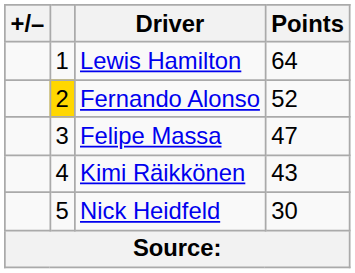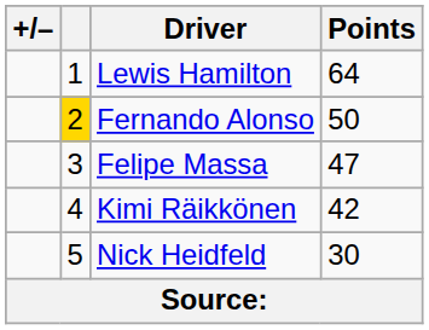Fernando Alonso | Points: 52 -> 50
Kimi Räikkönen | Points: 43 -> 42
